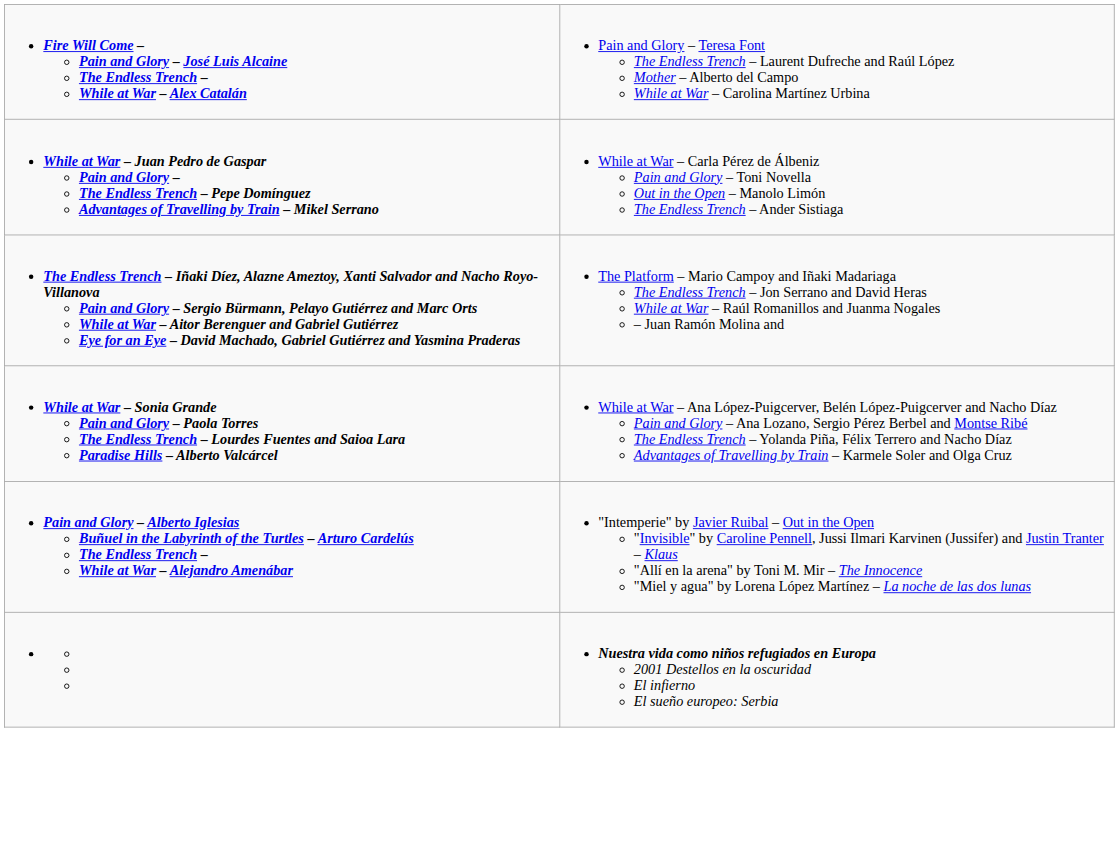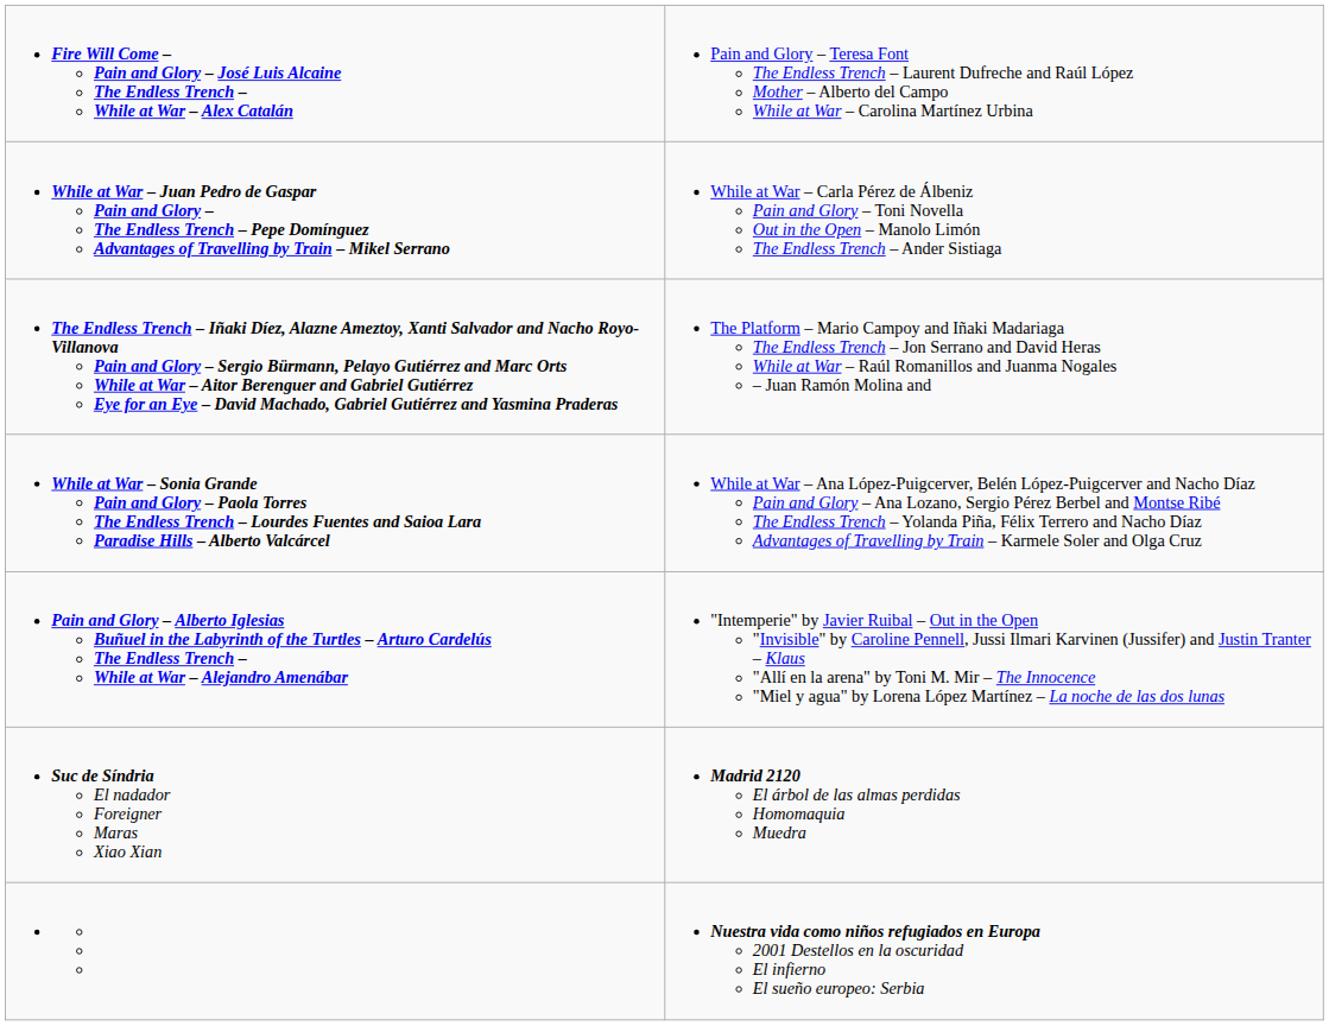+ row: Suc de Síndria El nadador Foreigner Maras Xiao Xian | Madrid 2120 El árbol de las almas perdidas Homomaquia Muedra
